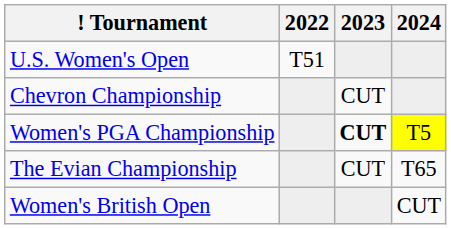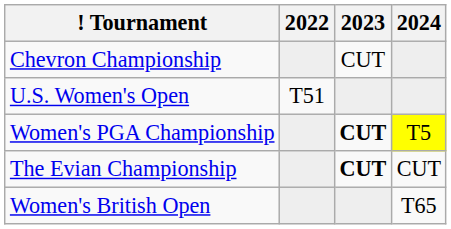rows swapped: Chevron Championship <-> U.S. Women's Open
The Evian Championship | 2023: normal -> bold
The Evian Championship | 2024: T65 -> CUT
Women's British Open | 2024: CUT -> T65
